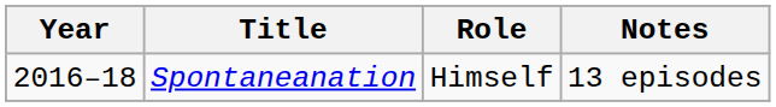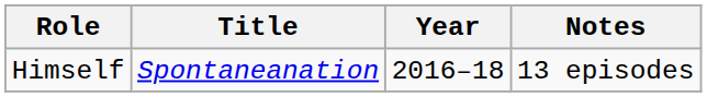columns swapped: Year <-> Role
